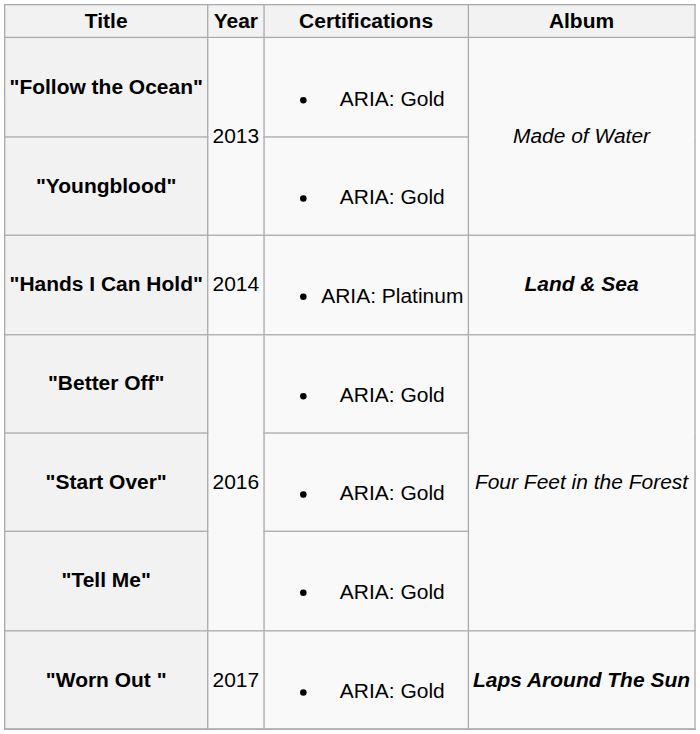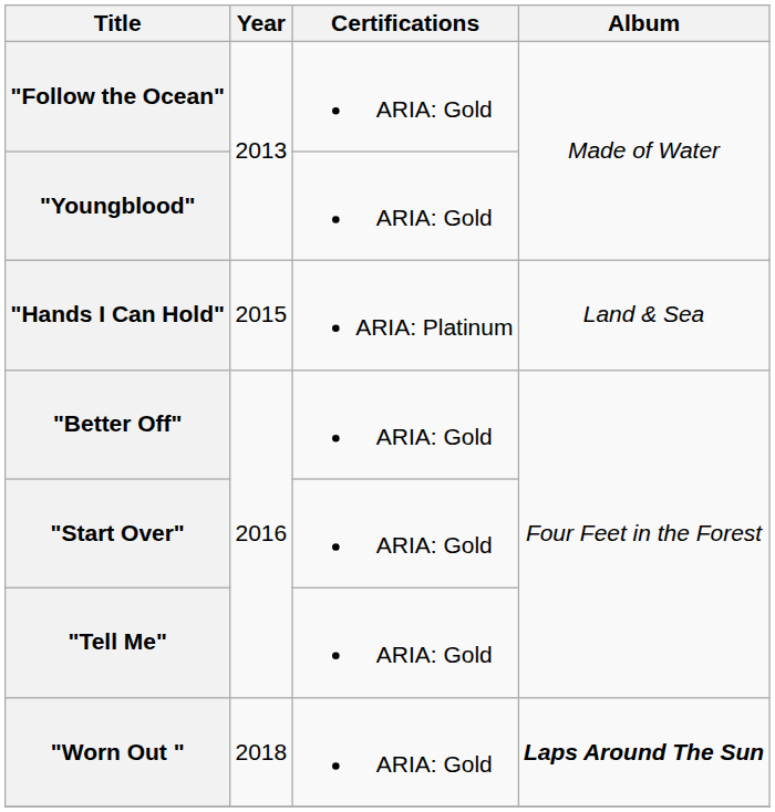"Hands I Can Hold" | Year: 2014 -> 2015
"Hands I Can Hold" | Album: bold -> normal
"Worn Out " | Year: 2017 -> 2018
